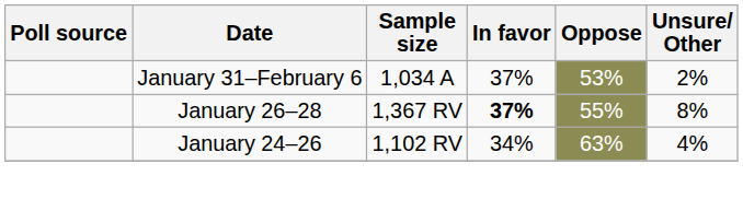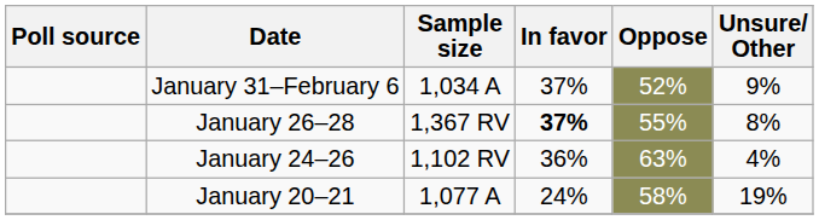January 31–February 6 | Oppose: 53% -> 52%
January 31–February 6 | Unsure/ Other: 2% -> 9%
January 24–26 | In favor: 34% -> 36%
+ row: January 20–21 | 1,077 A | 24% | 58% | 19%
